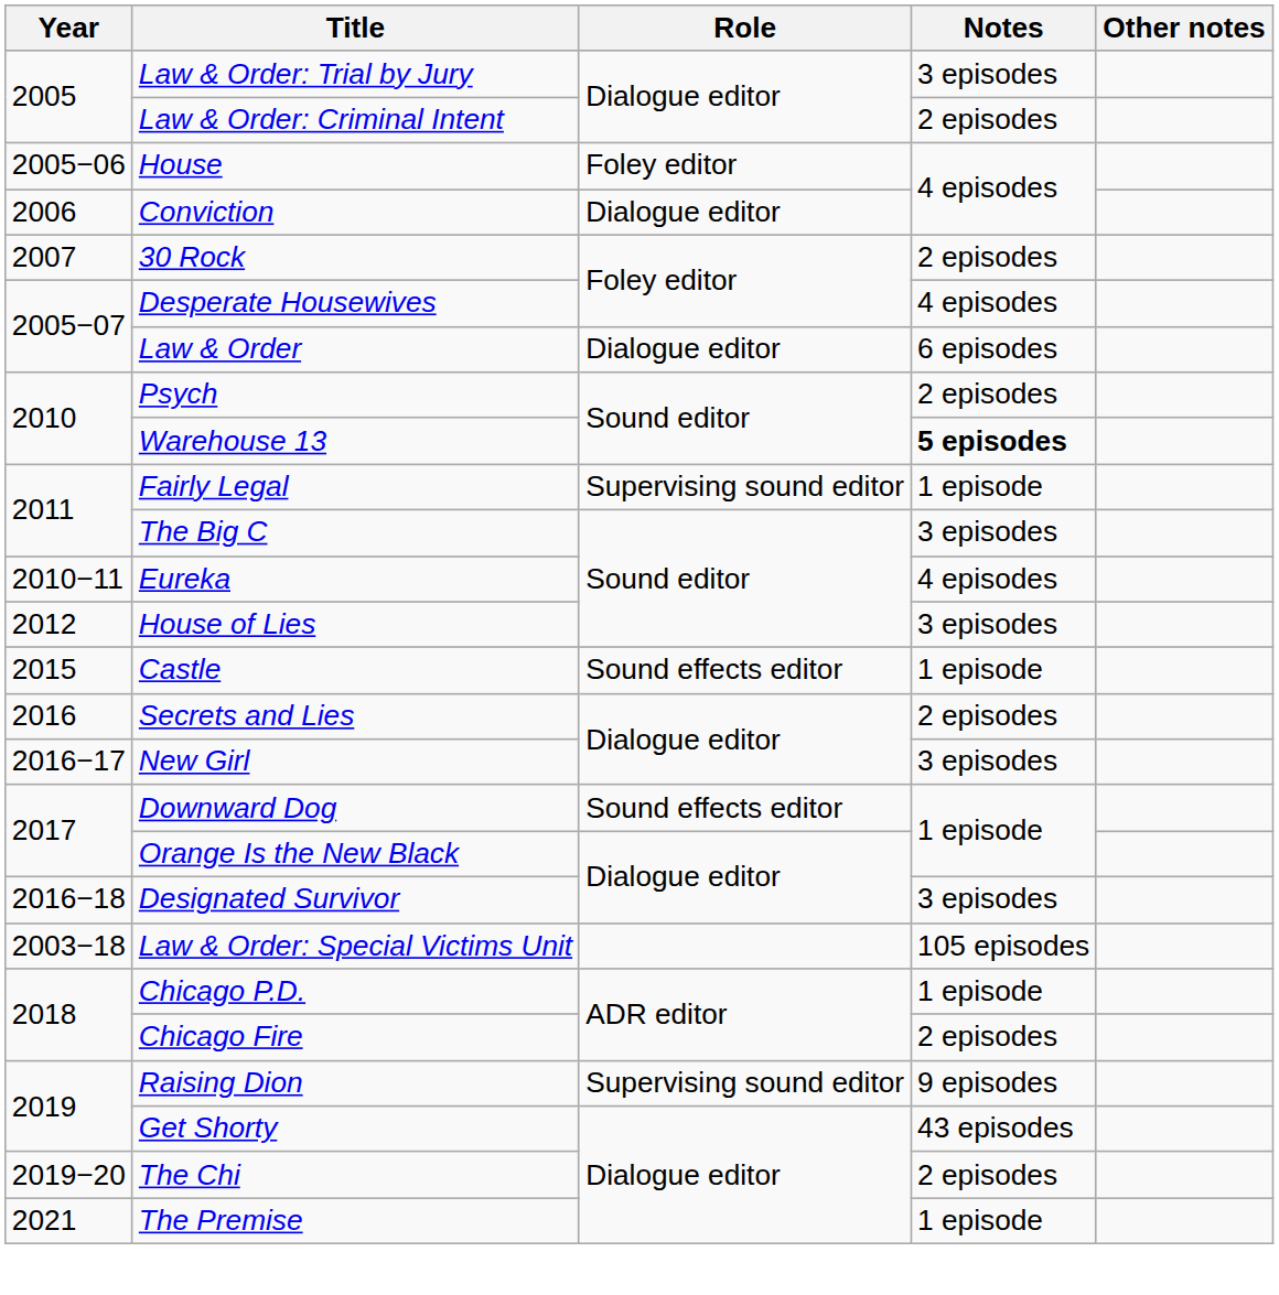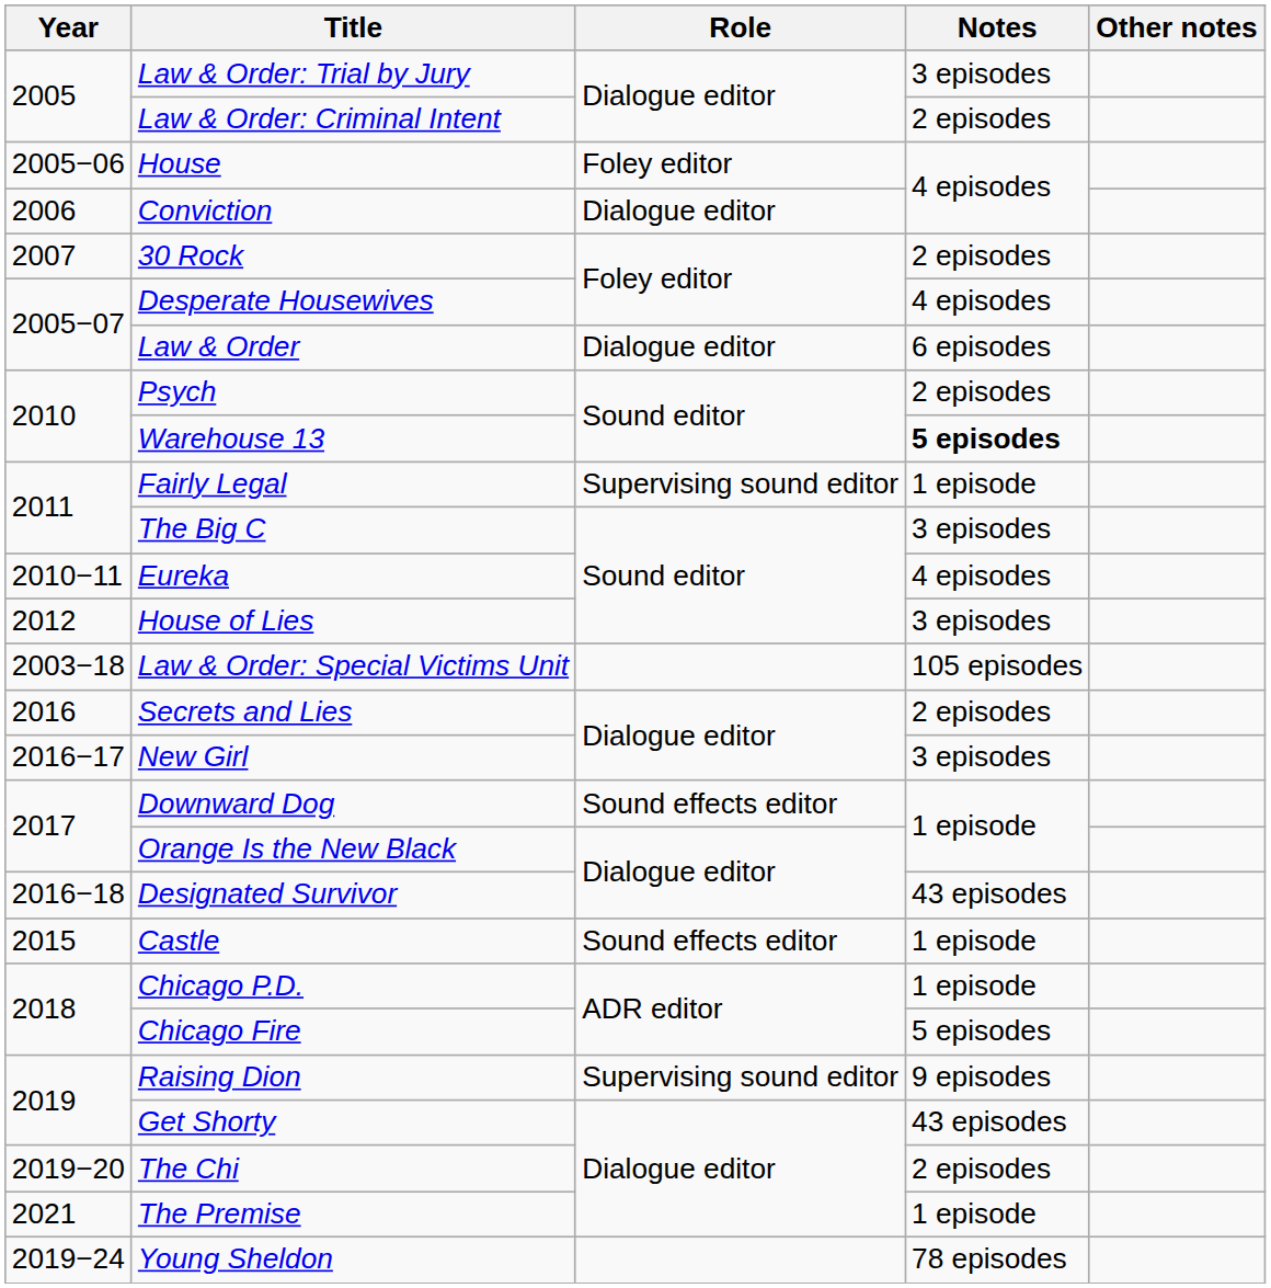rows swapped: Castle <-> Law & Order: Special Victims Unit
Designated Survivor | Notes: 3 episodes -> 43 episodes
Chicago Fire | Notes: 2 episodes -> 5 episodes
+ row: 2019−24 | Young Sheldon | 78 episodes
